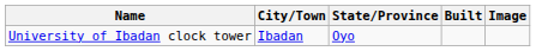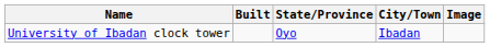columns swapped: City/Town <-> Built
